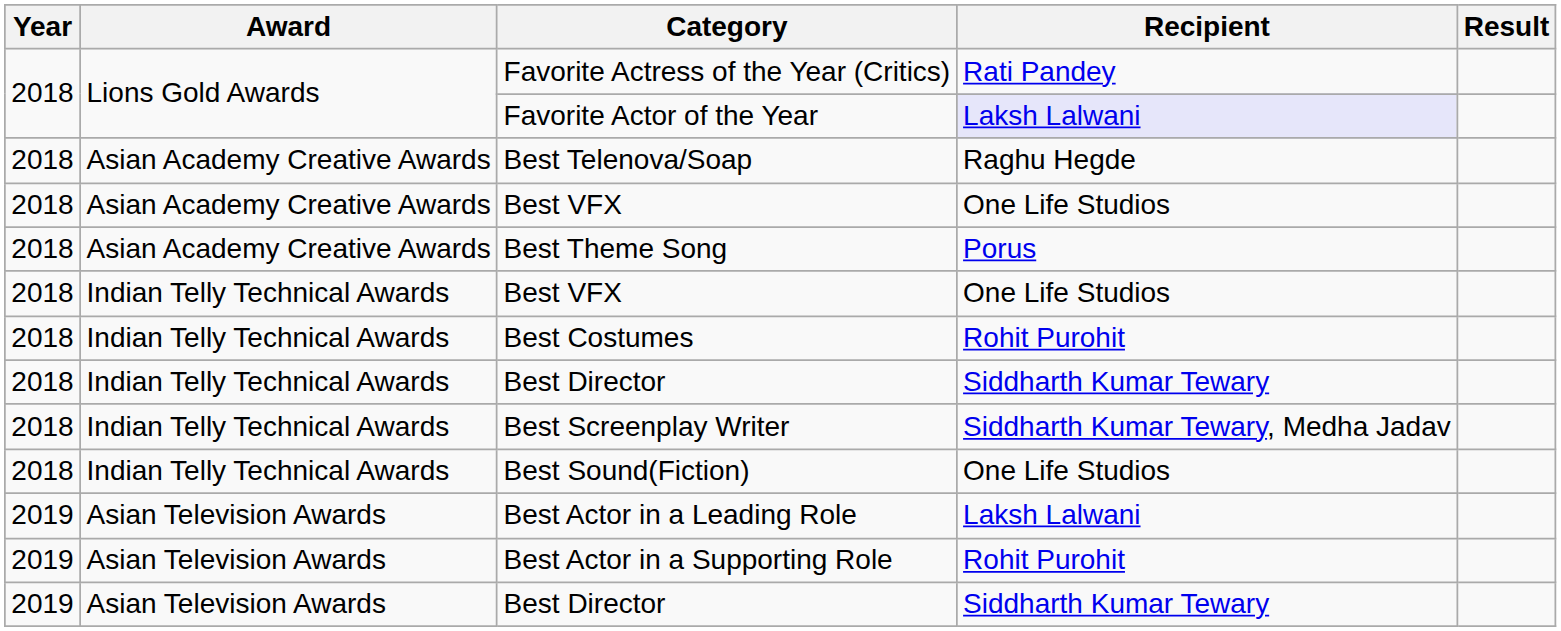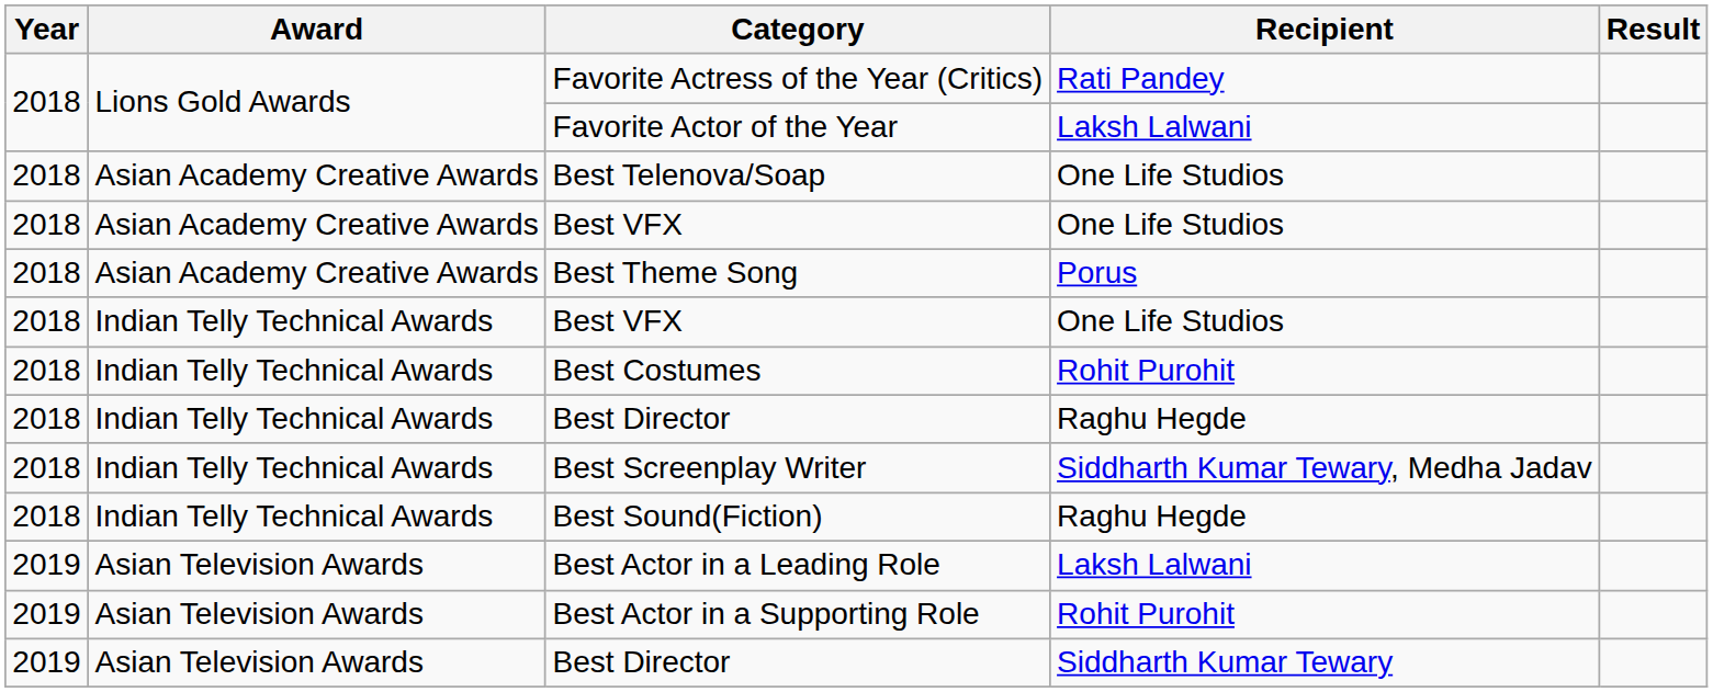Favorite Actor of the Year | Recipient: lavender background -> no background
Best Telenova/Soap | Recipient: Raghu Hegde -> One Life Studios
Indian Telly Technical Awards / Best Director | Recipient: Siddharth Kumar Tewary -> Raghu Hegde
Best Sound(Fiction) | Recipient: One Life Studios -> Raghu Hegde
